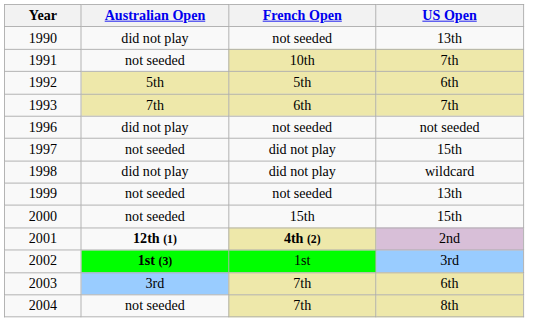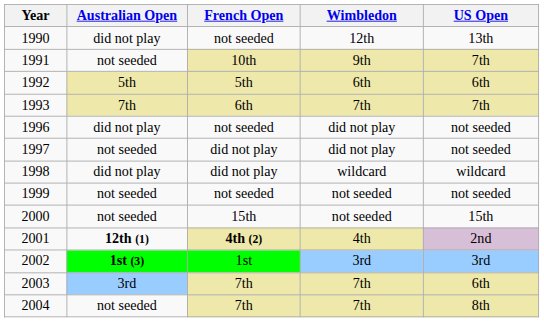+ column: Wimbledon | 12th | 9th | 6th | 7th | did not play | did not play | wildcard | not seeded | not seeded | 4th | 3rd | 7th | 7th
1997 | US Open: 15th -> not seeded
1999 | US Open: 13th -> not seeded
